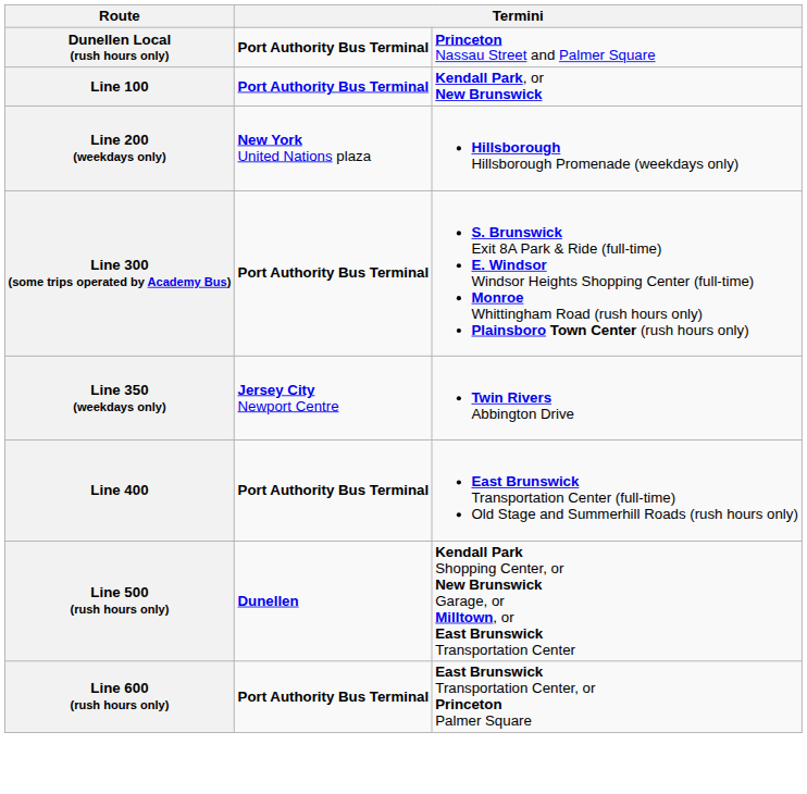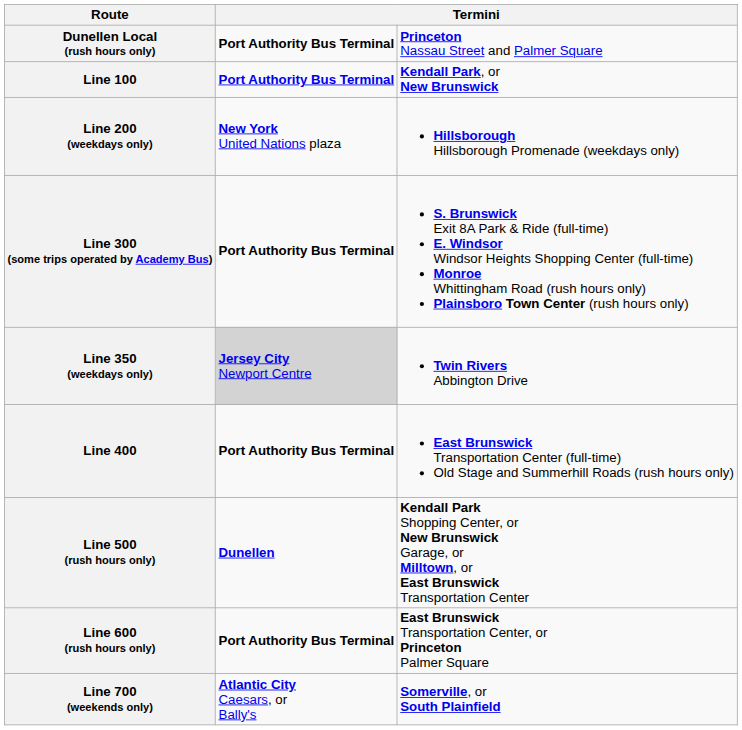Line 350 (weekdays only) | column 2: no background -> lightgrey background
+ row: Line 700 (weekends only) | Atlantic City Caesars, or Bally's | Somerville, or South Plainfield
